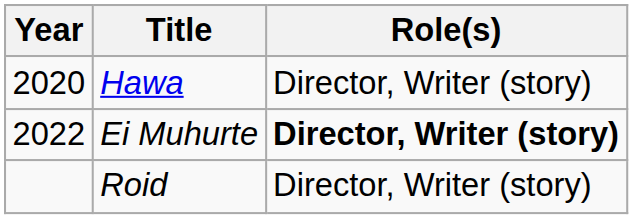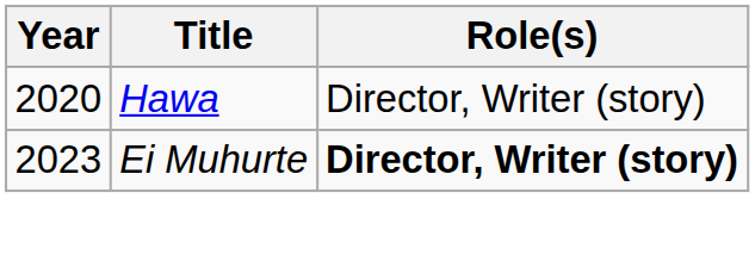Ei Muhurte | Year: 2022 -> 2023
- row: Roid | Director, Writer (story)
